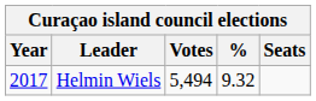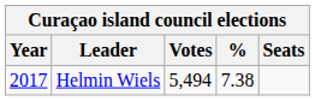Helmin Wiels | %: 9.32 -> 7.38
